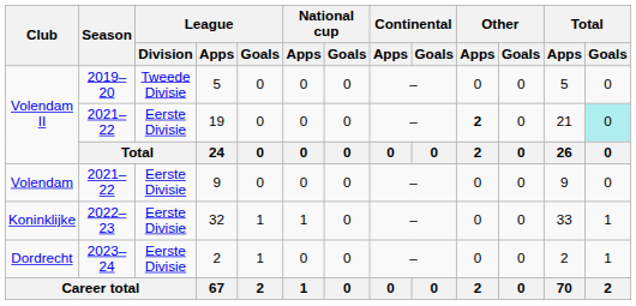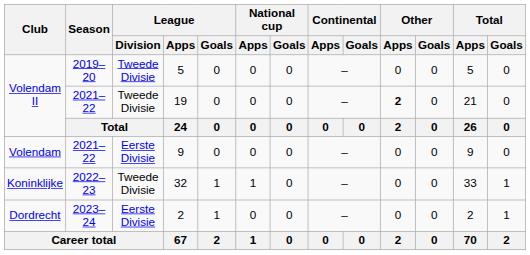19 | League / Division: Eerste Divisie -> Tweede Divisie
19 | Total / Goals: paleturquoise background -> no background
32 | League / Division: Eerste Divisie -> Tweede Divisie
